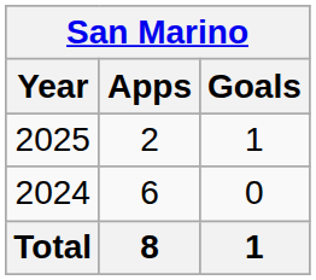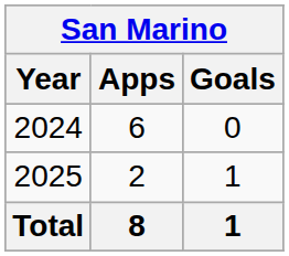rows swapped: 2024 <-> 2025
